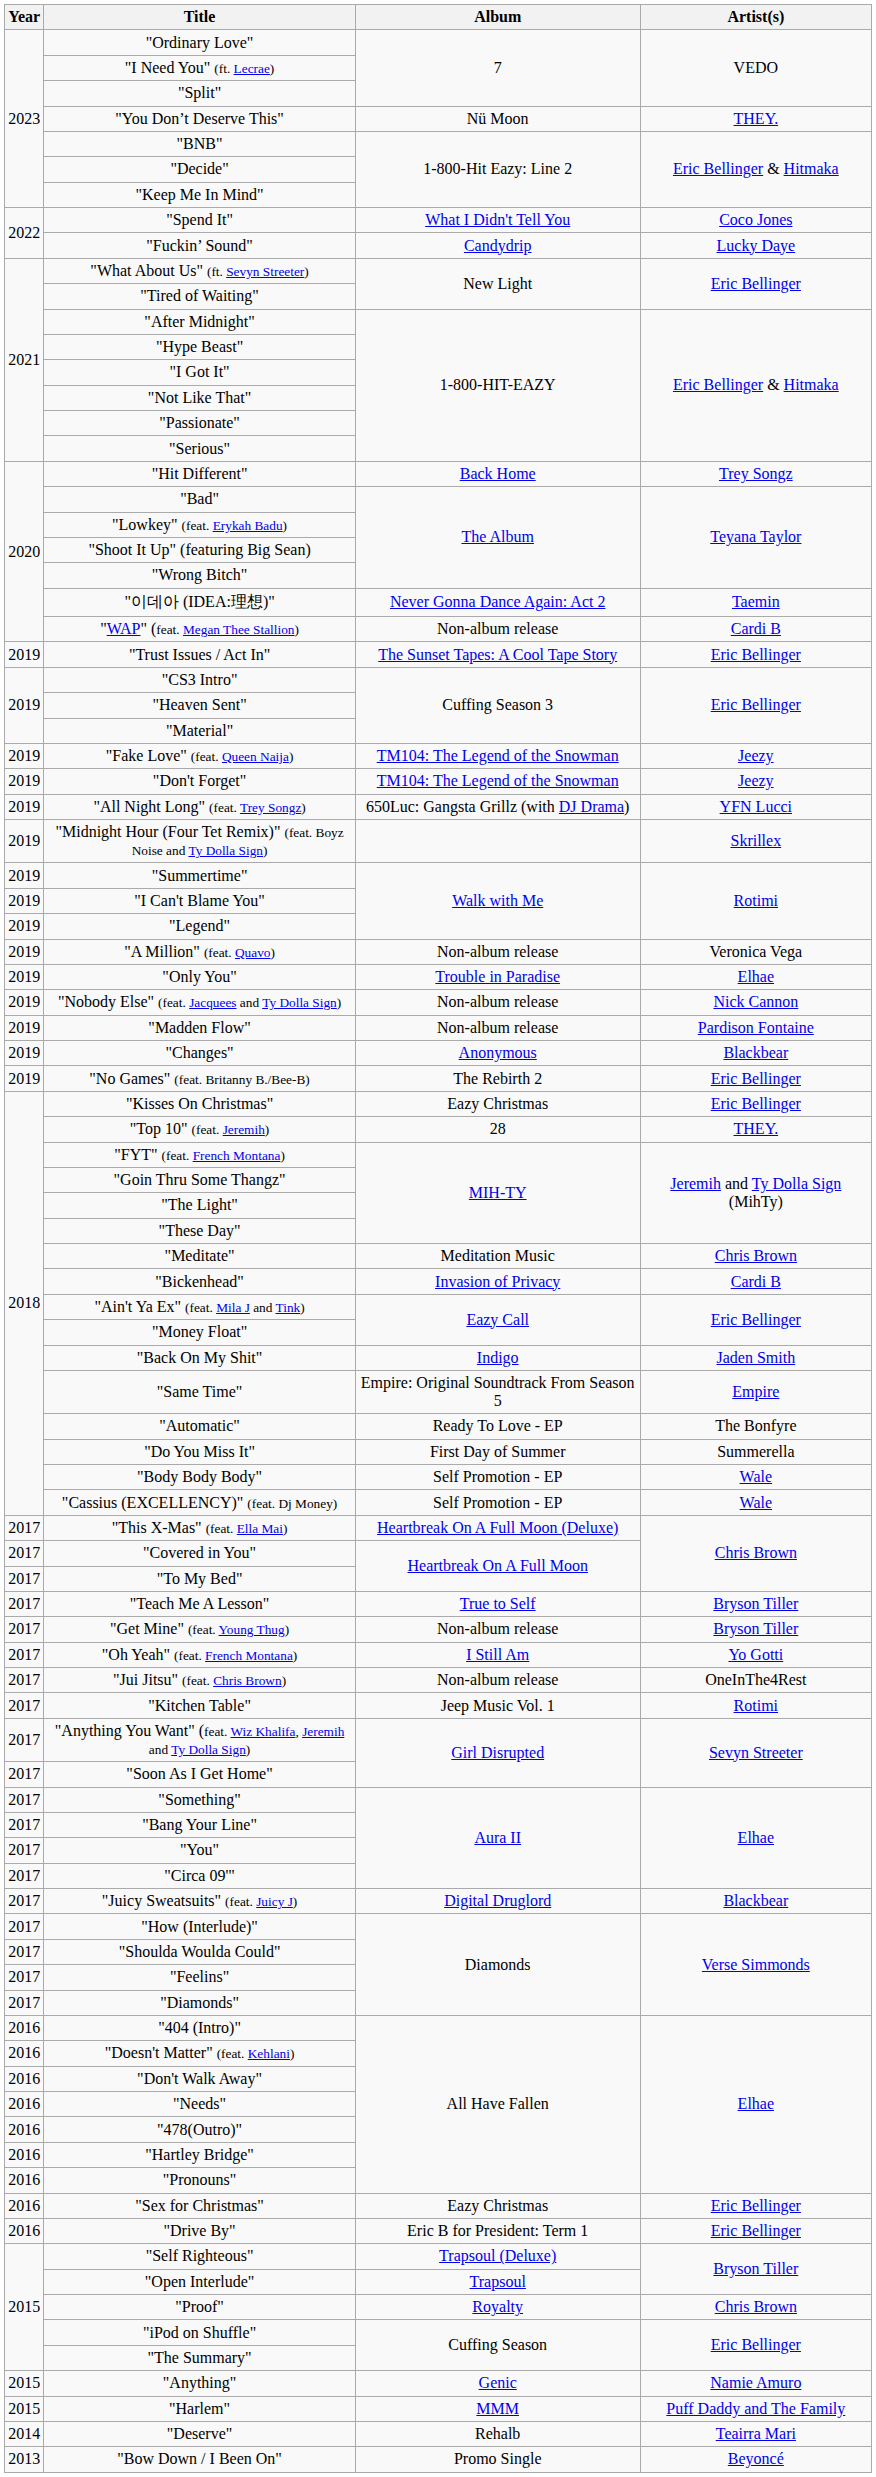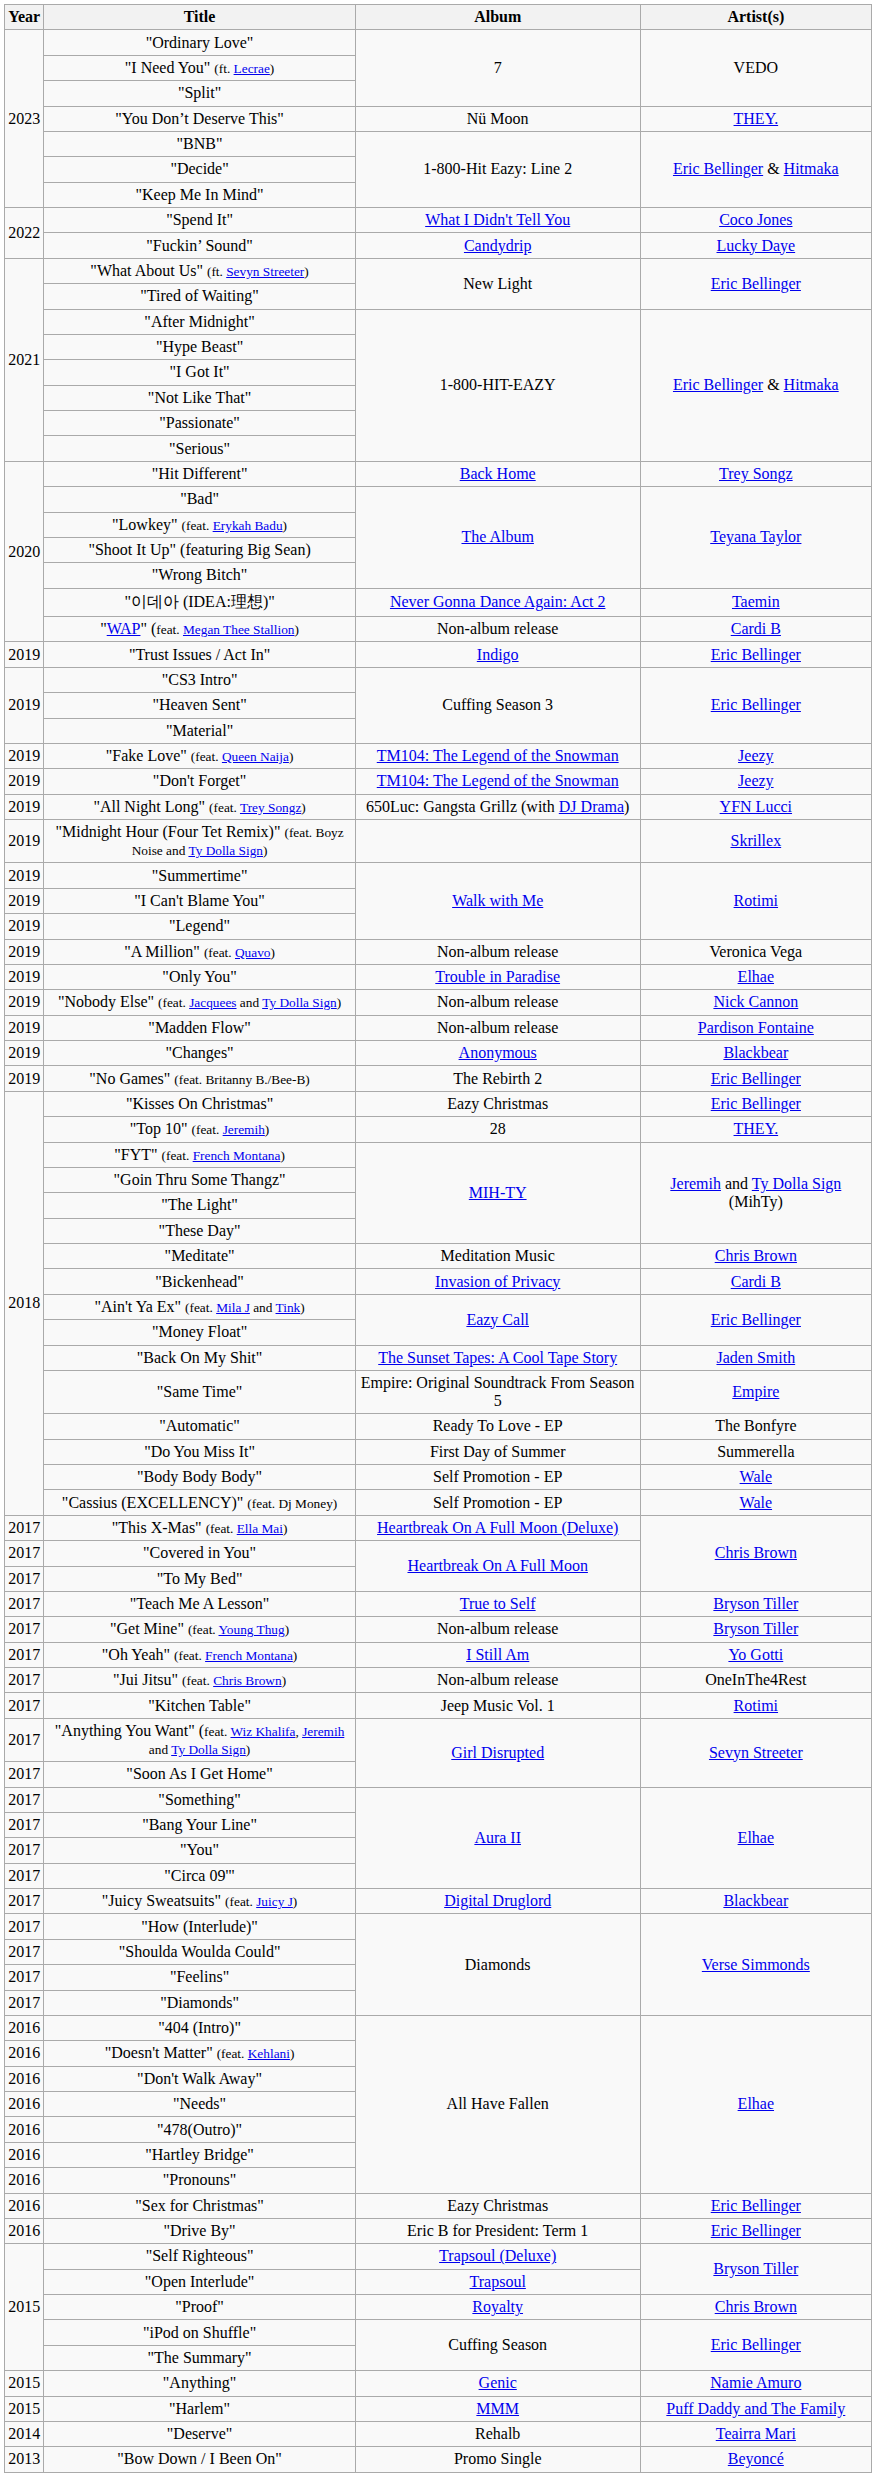"Trust Issues / Act In" | Album: The Sunset Tapes: A Cool Tape Story -> Indigo
"Back On My Shit" | Album: Indigo -> The Sunset Tapes: A Cool Tape Story
